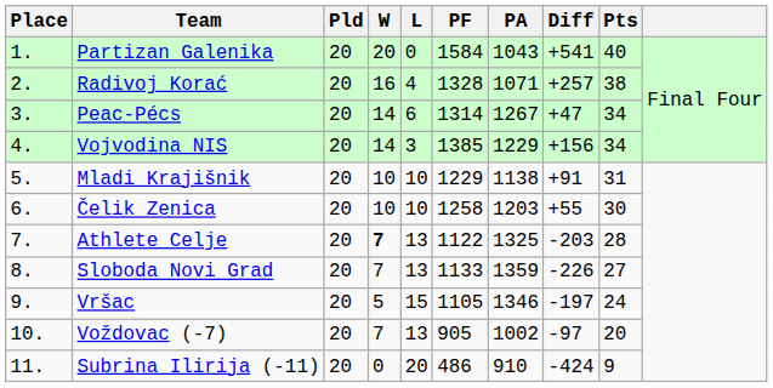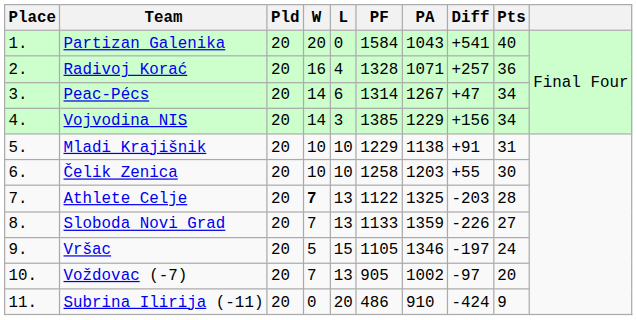Radivoj Korać | Pts: 38 -> 36
